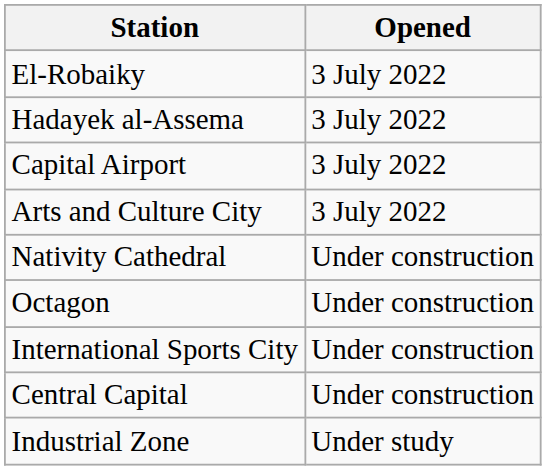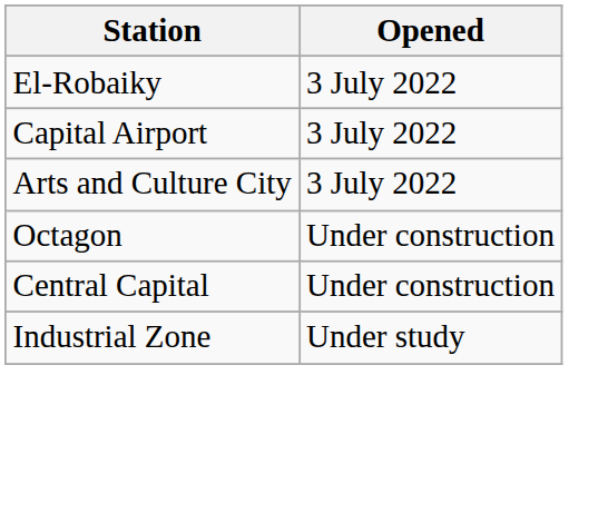- row: Hadayek al-Assema | 3 July 2022
- row: Nativity Cathedral | Under construction
- row: International Sports City | Under construction
